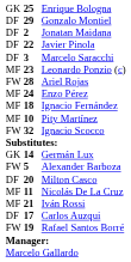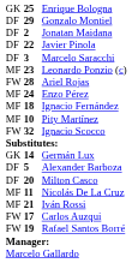Alexander Barboza | column 1: FW -> DF
Carlos Auzqui | column 1: DF -> FW
